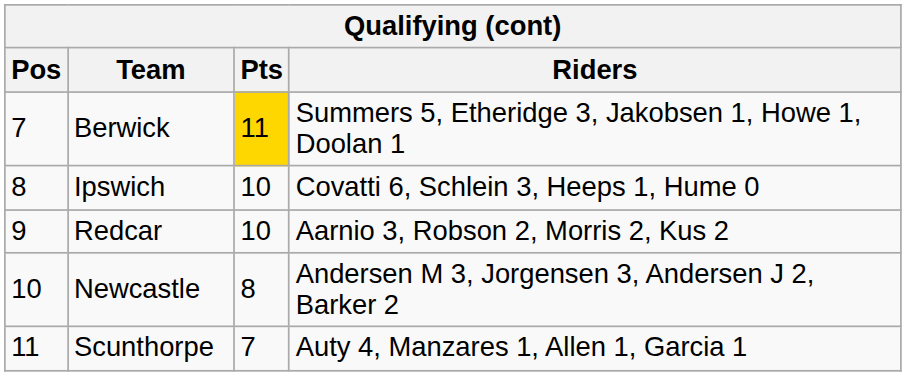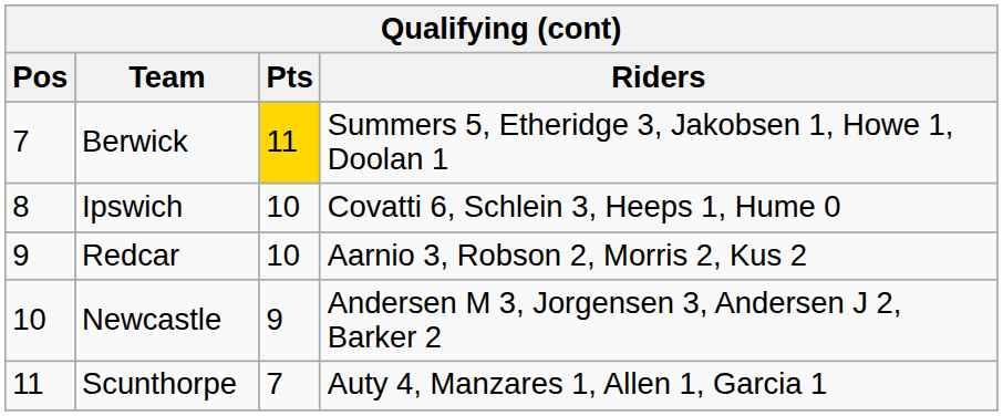Newcastle | Pts: 8 -> 9
